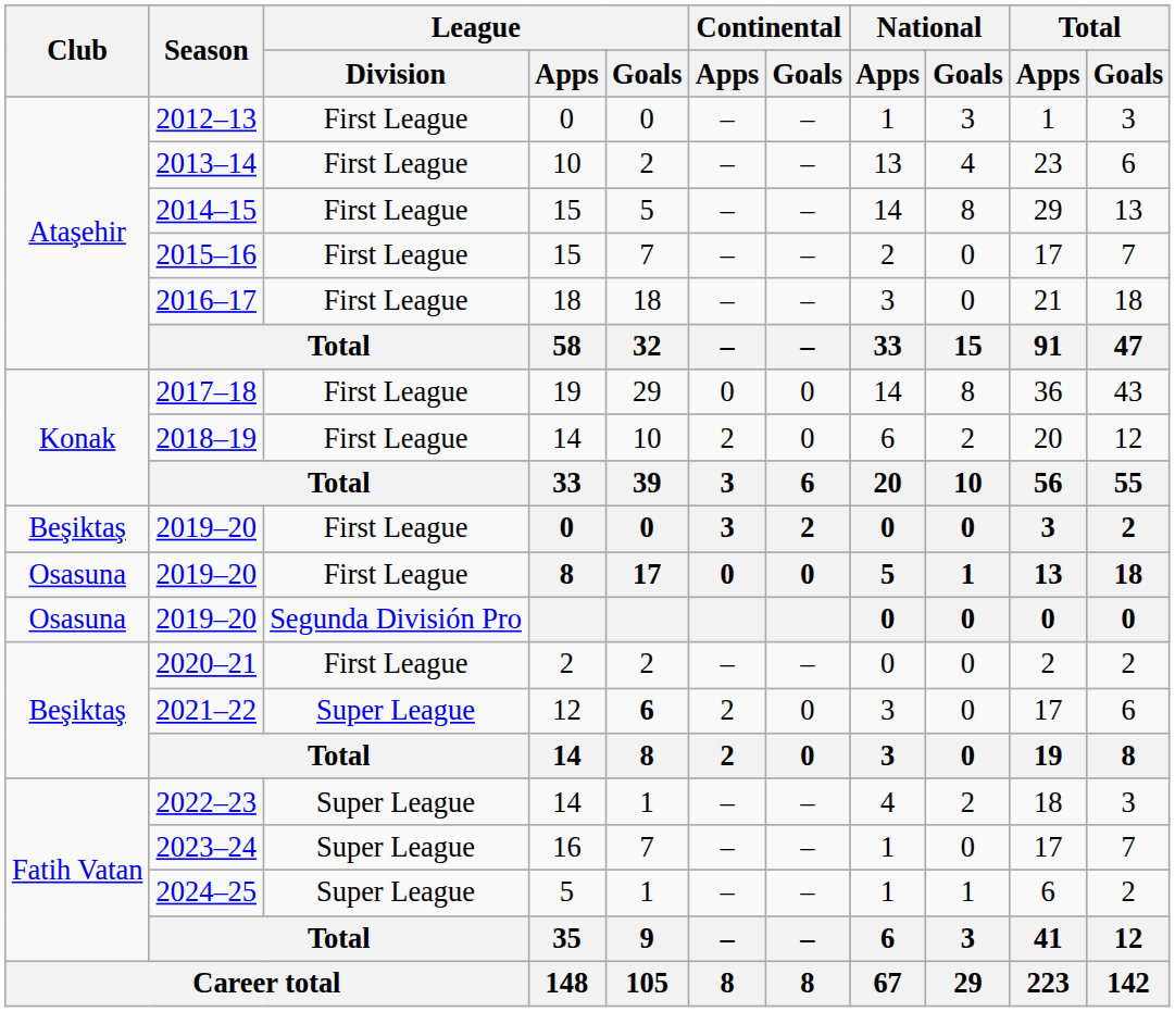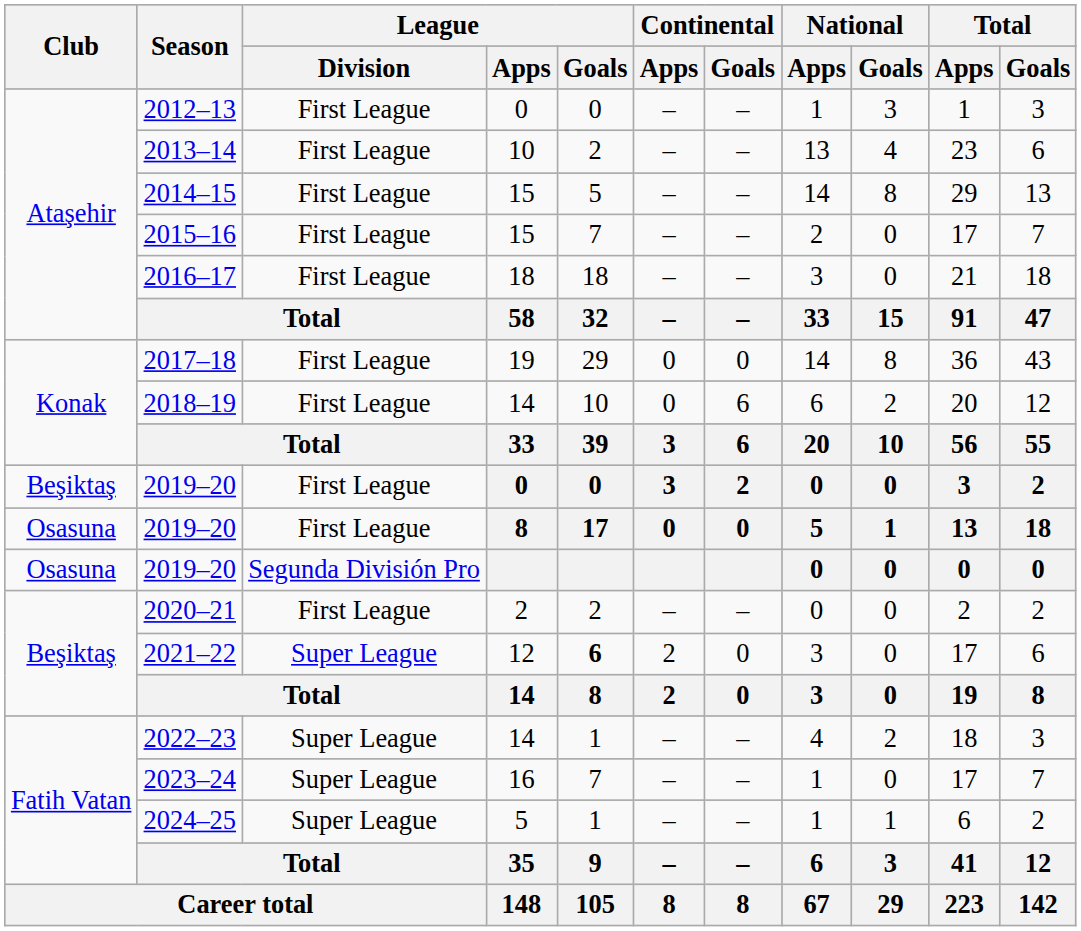2018–19 | Continental / Apps: 2 -> 0
2018–19 | Continental / Goals: 0 -> 6
